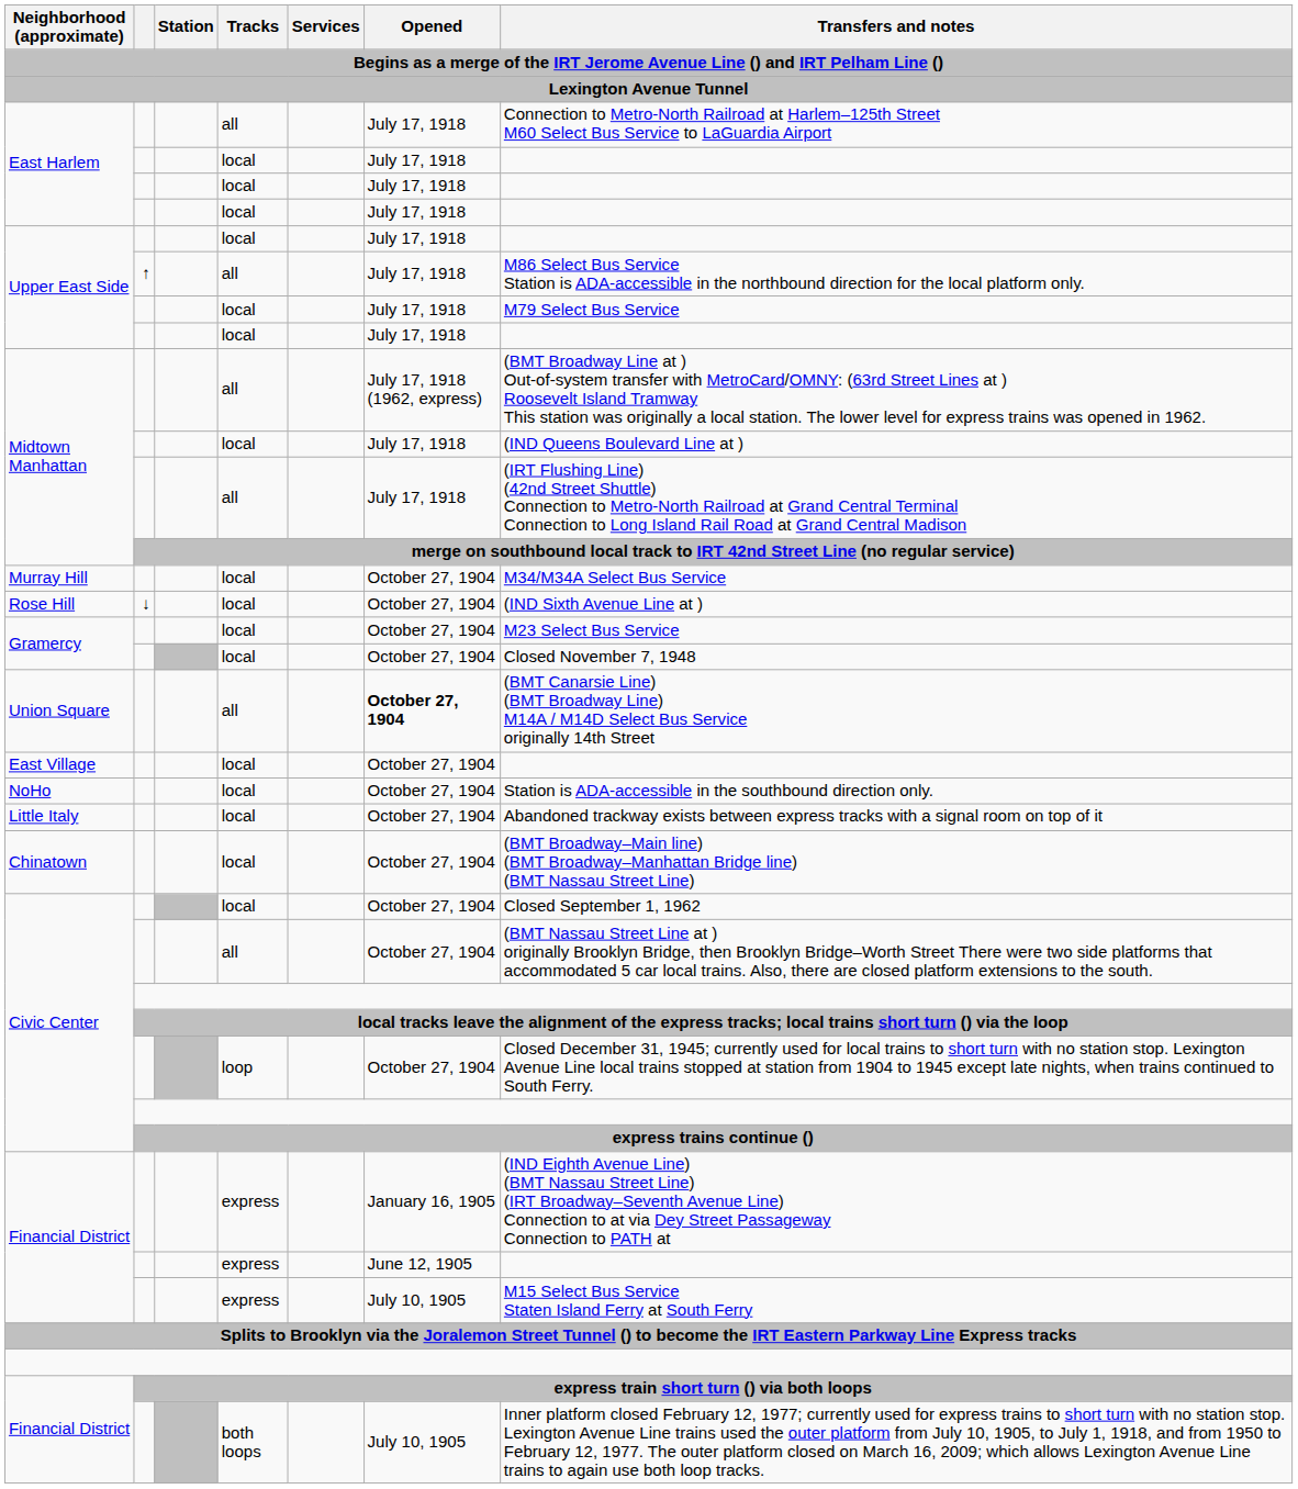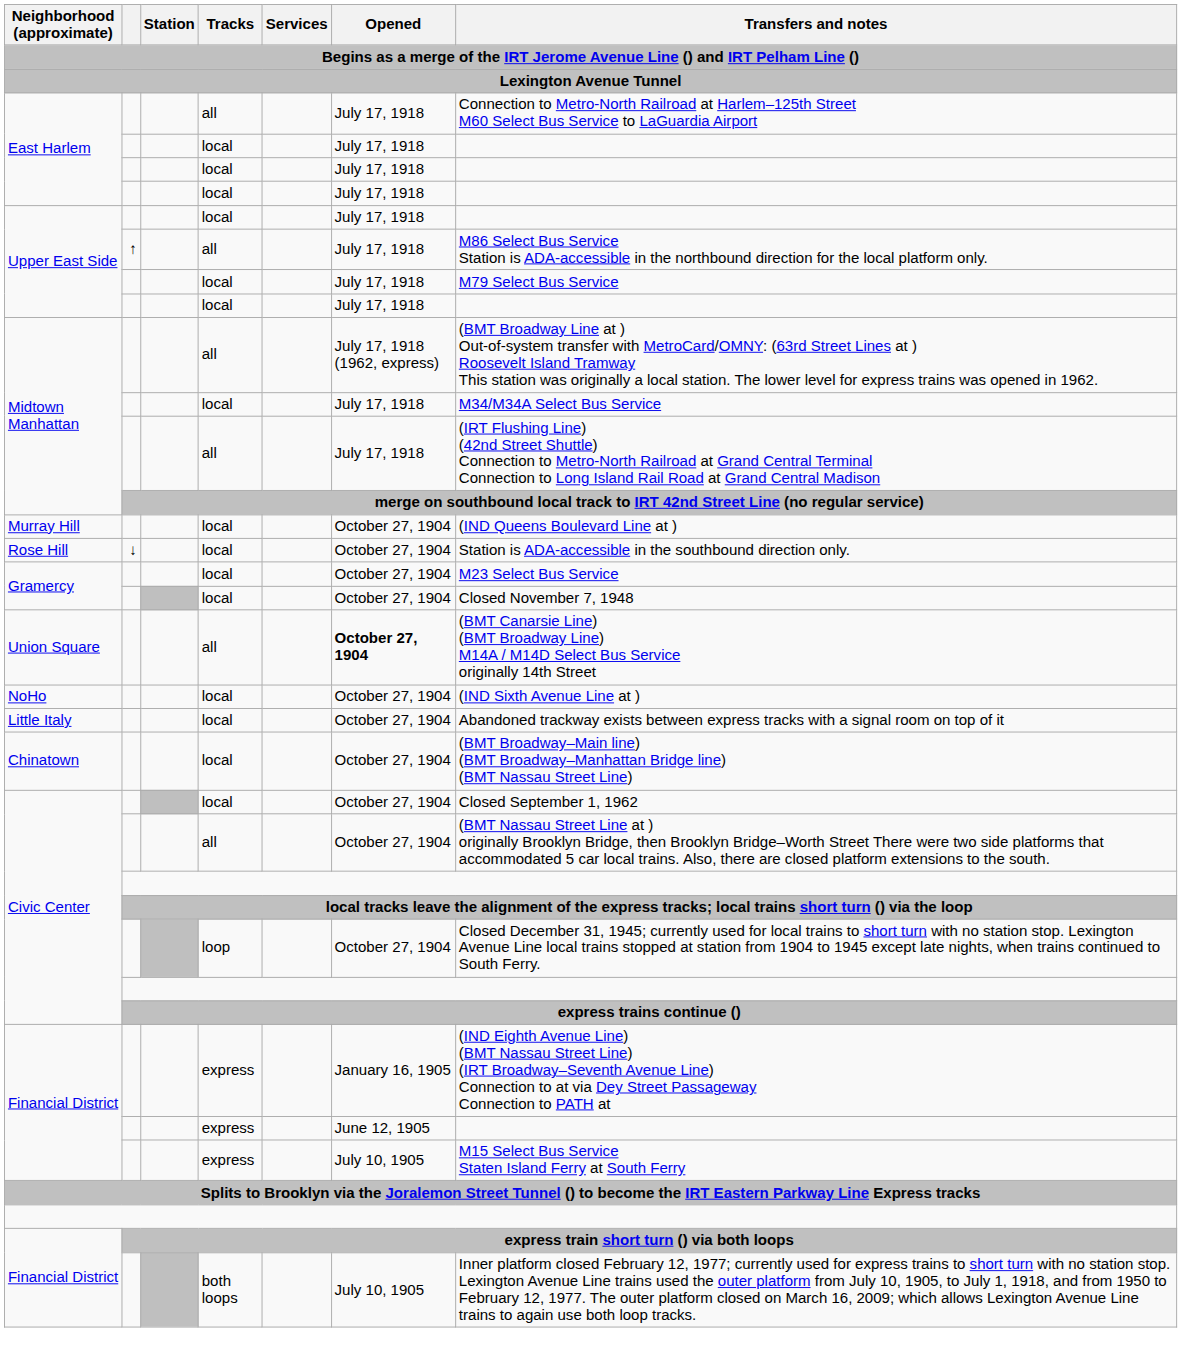Midtown Manhattan / local | Transfers and notes: (IND Queens Boulevard Line at ) -> M34/M34A Select Bus Service
Murray Hill | Transfers and notes: M34/M34A Select Bus Service -> (IND Queens Boulevard Line at )
Rose Hill | Transfers and notes: (IND Sixth Avenue Line at ) -> Station is ADA-accessible in the southbound direction only.
- row: East Village | local | October 27, 1904
NoHo | Transfers and notes: Station is ADA-accessible in the southbound direction only. -> (IND Sixth Avenue Line at )
